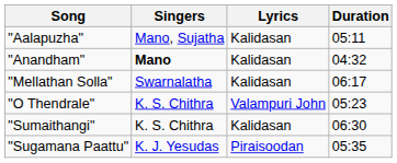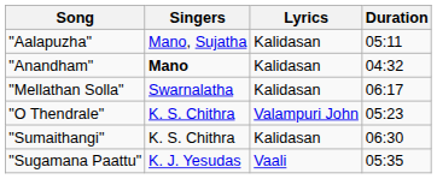"Sugamana Paattu" | Lyrics: Piraisoodan -> Vaali
